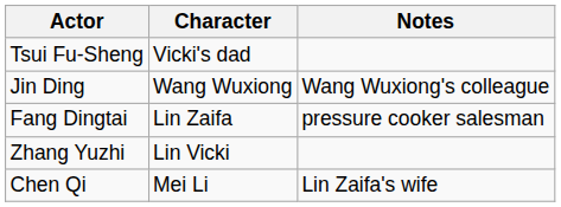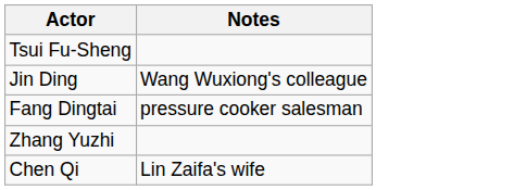- column: Character | Vicki's dad | Wang Wuxiong | Lin Zaifa | Lin Vicki | Mei Li
